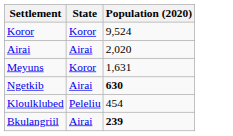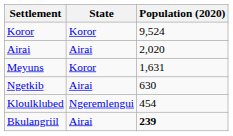Ngetkib | Population (2020): bold -> normal
Kloulklubed | State: Peleliu -> Ngeremlengui
